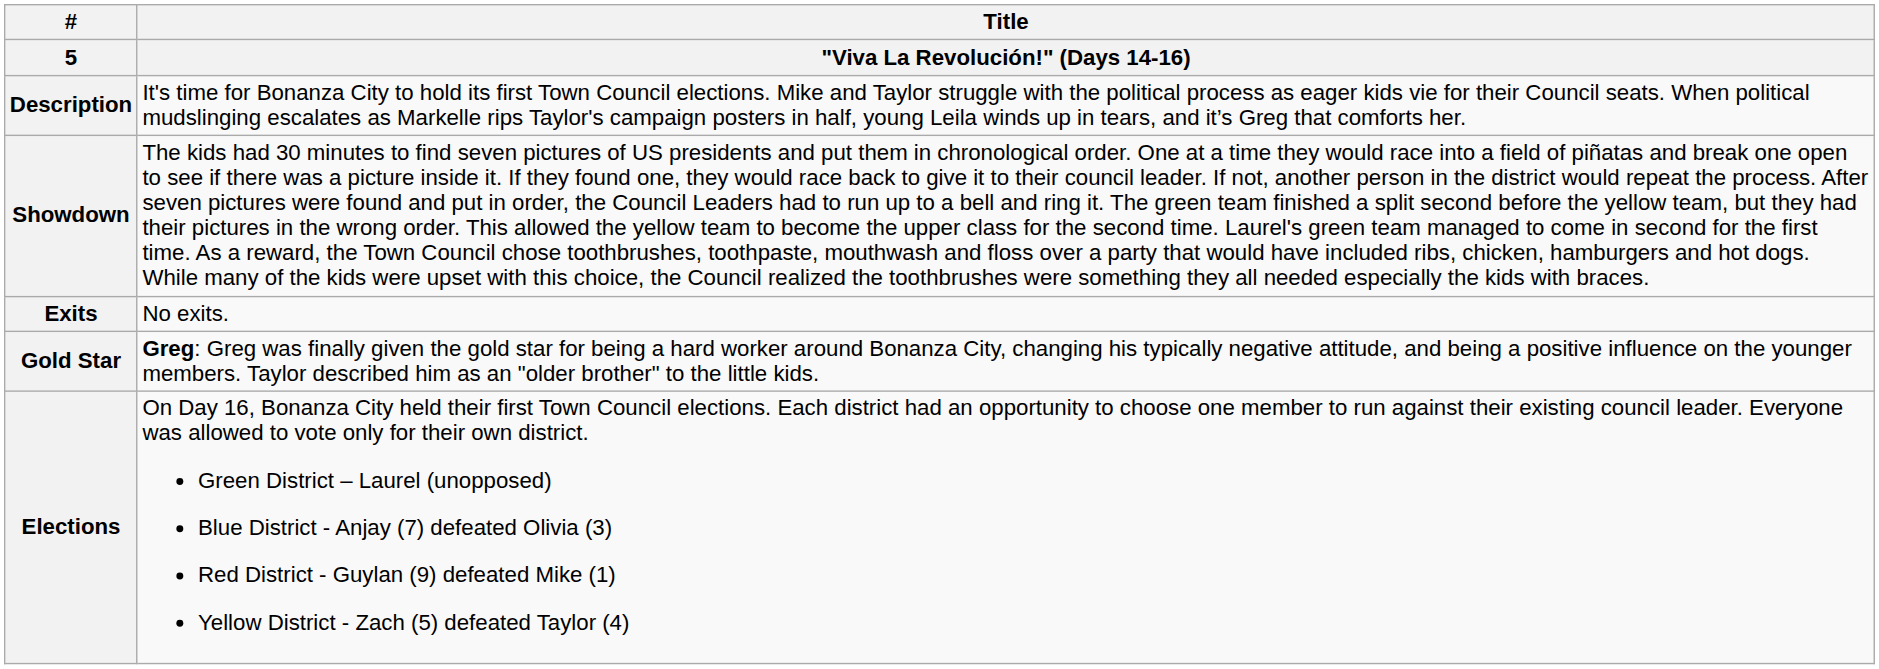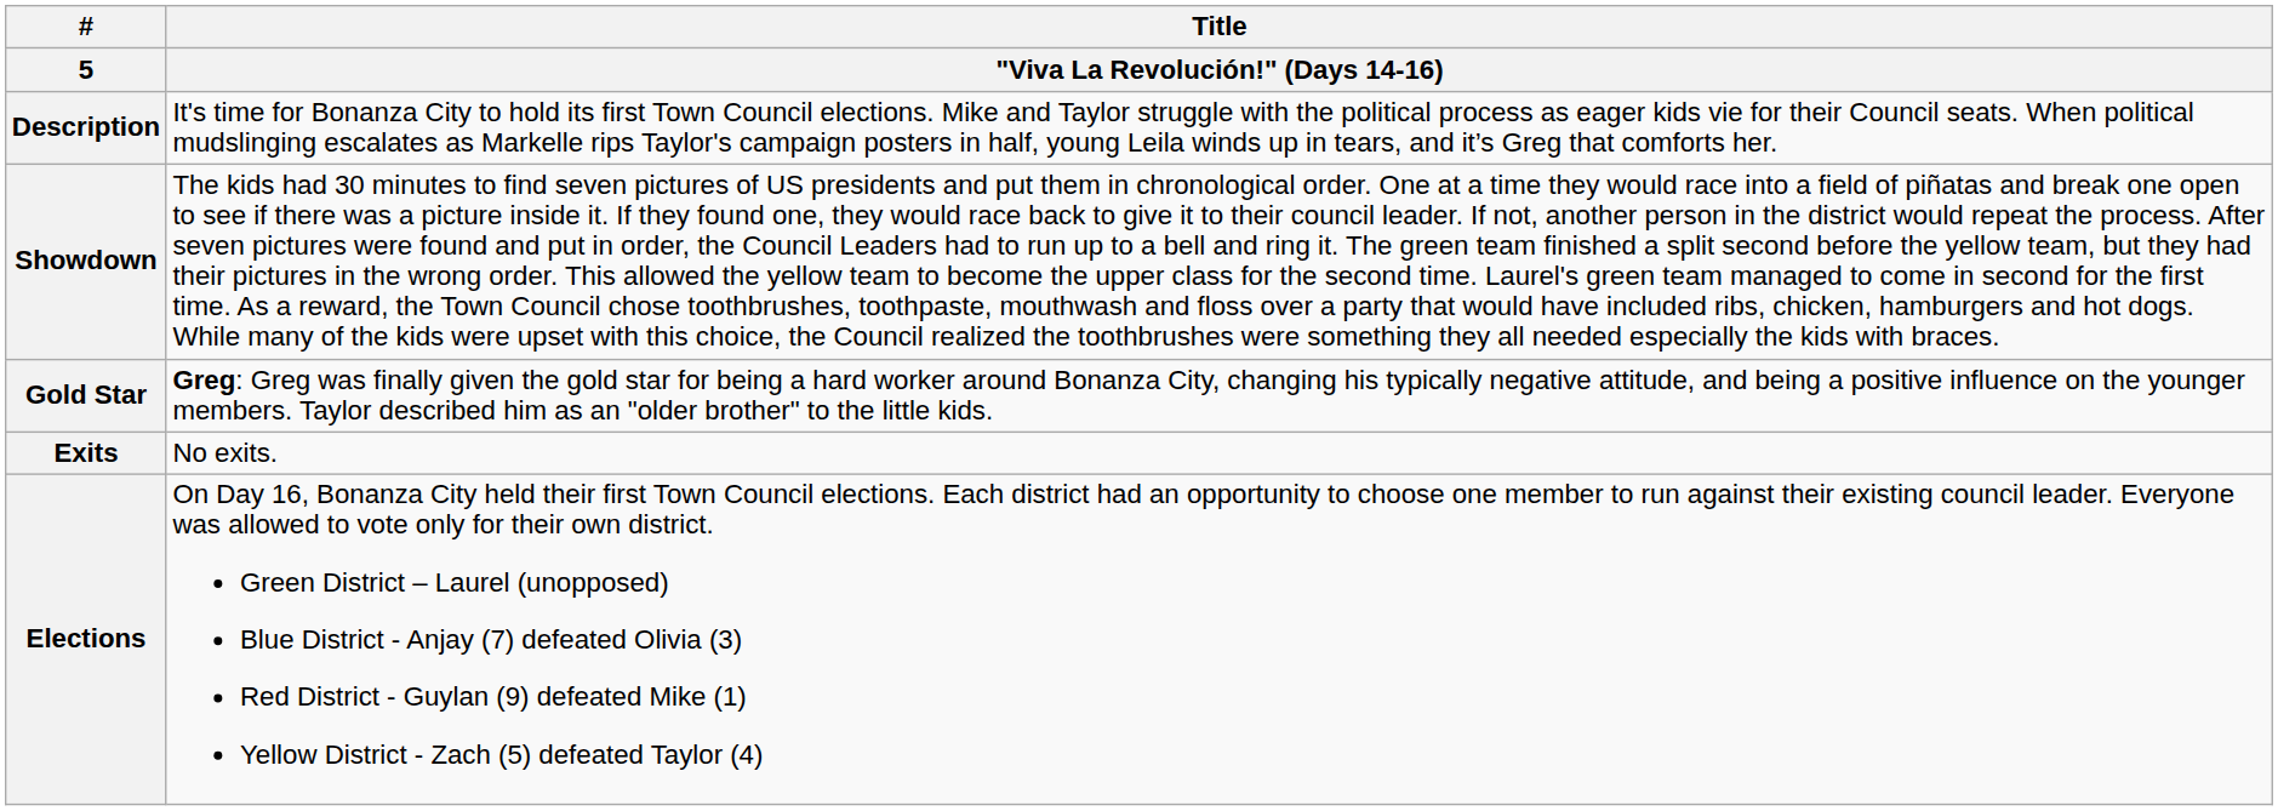rows swapped: Gold Star <-> Exits
